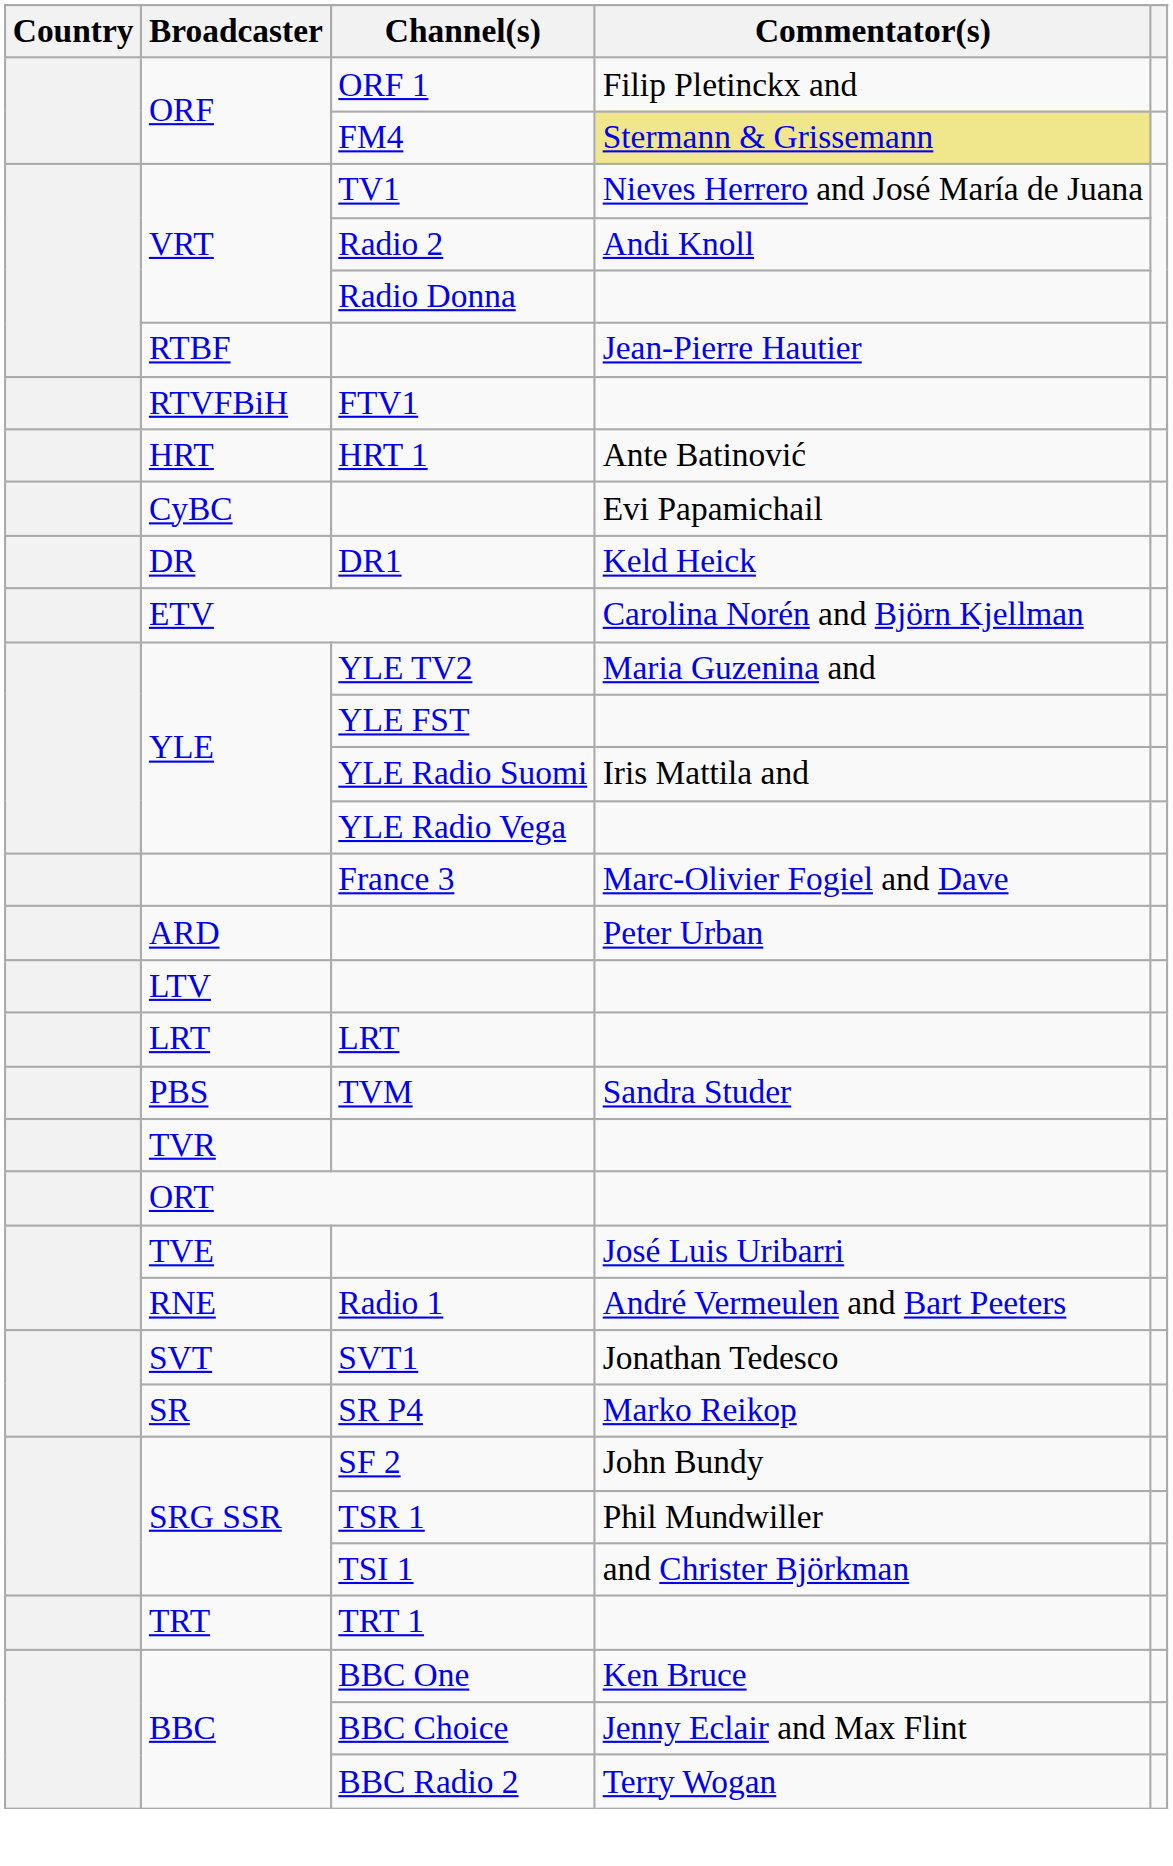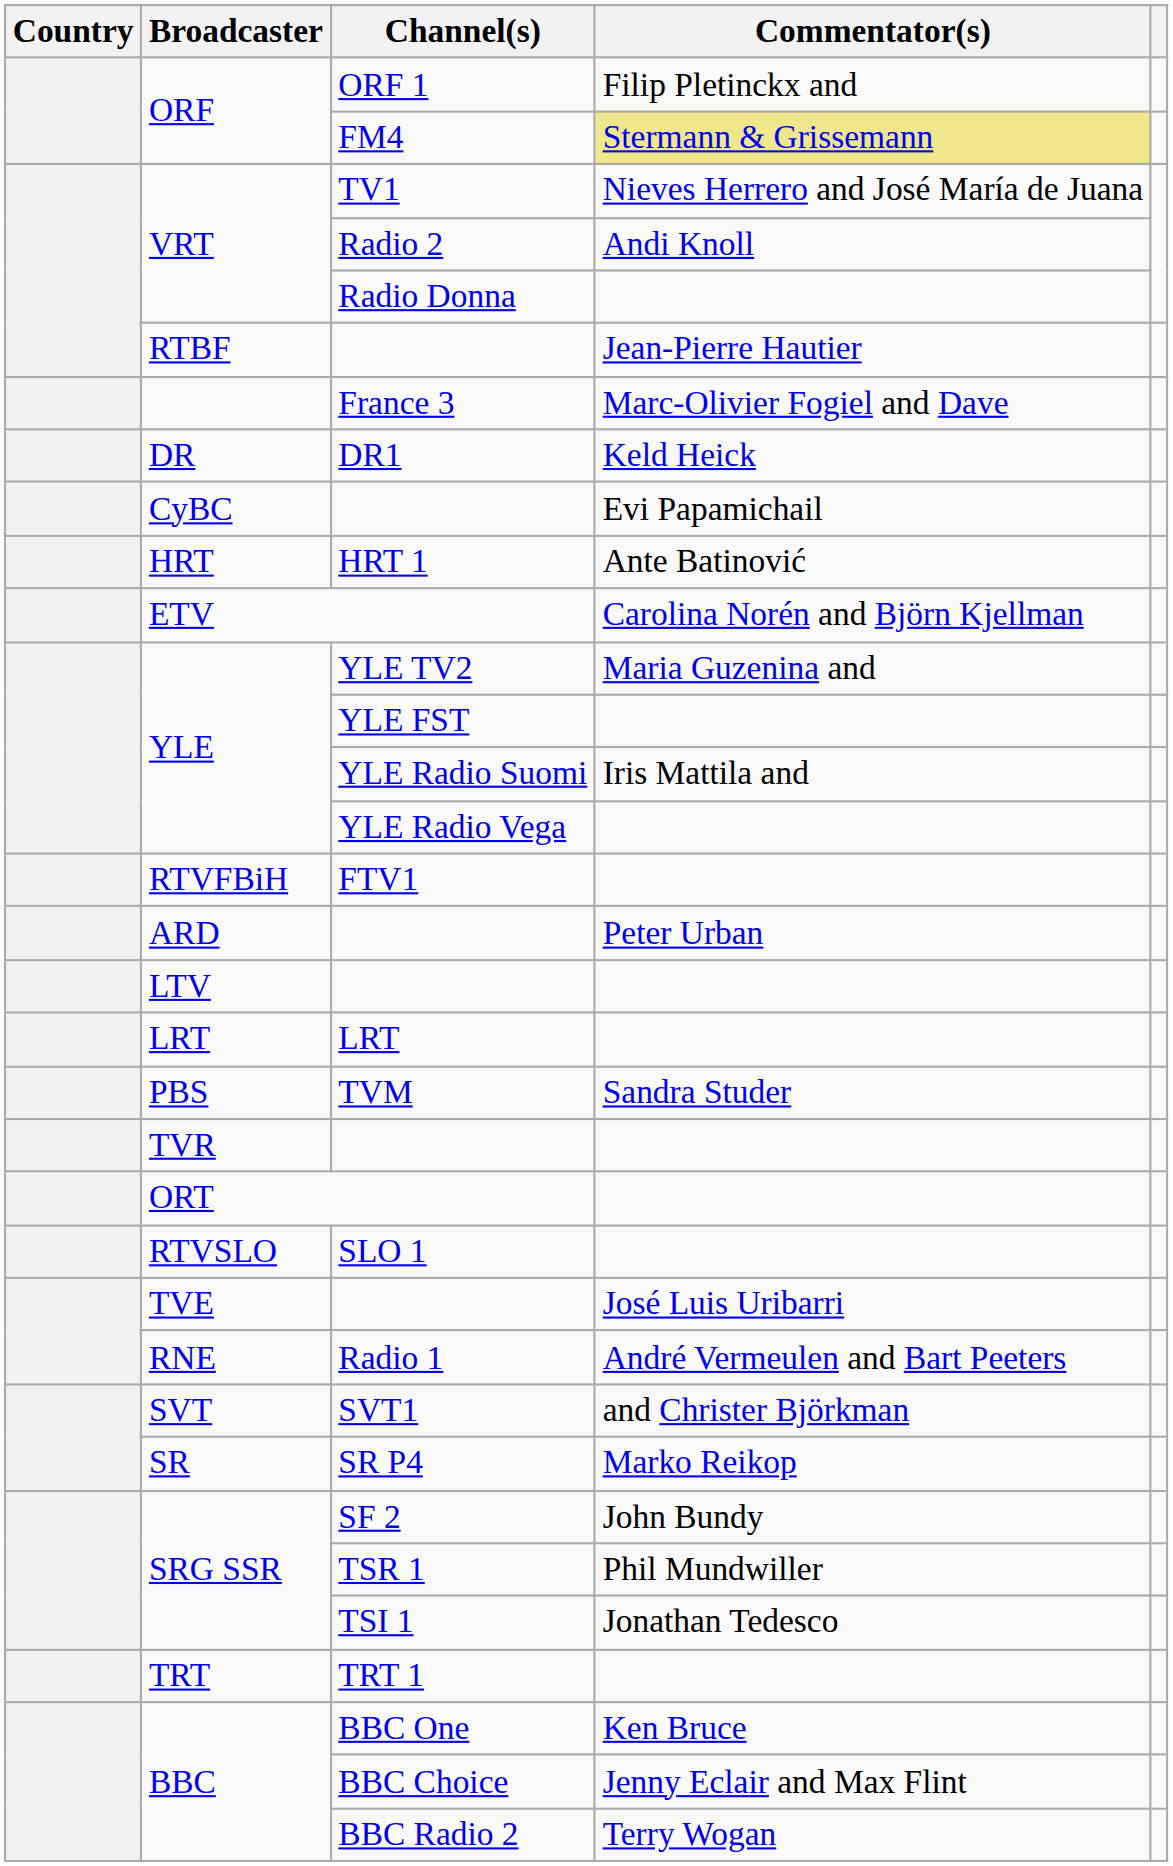rows swapped: FTV1 <-> France 3
rows swapped: HRT 1 <-> DR1
+ row: RTVSLO | SLO 1
SVT1 | Commentator(s): Jonathan Tedesco -> and Christer Björkman
TSI 1 | Commentator(s): and Christer Björkman -> Jonathan Tedesco
